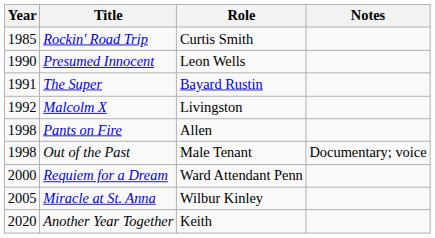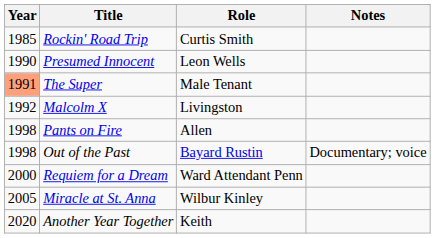The Super | Year: no background -> lightsalmon background
The Super | Role: Bayard Rustin -> Male Tenant
Out of the Past | Role: Male Tenant -> Bayard Rustin
